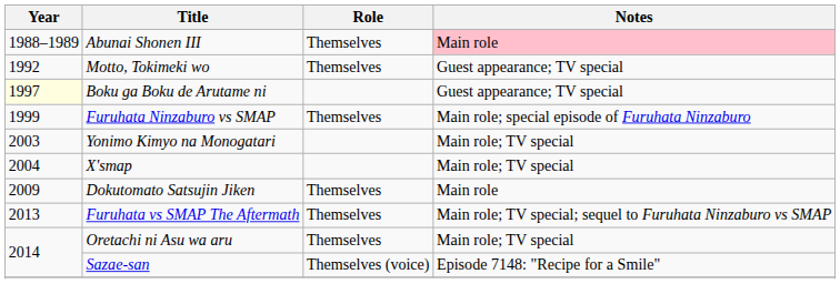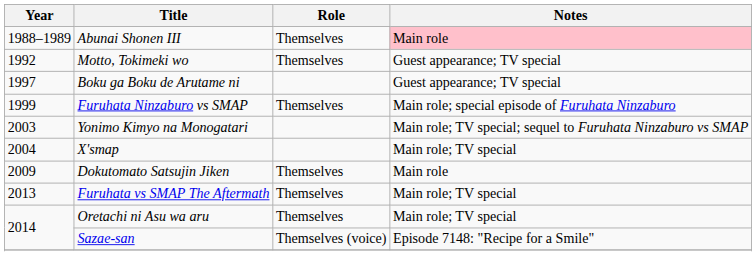Boku ga Boku de Arutame ni | Year: lightyellow background -> no background
Yonimo Kimyo na Monogatari | Notes: Main role; TV special -> Main role; TV special; sequel to Furuhata Ninzaburo vs SMAP
Furuhata vs SMAP The Aftermath | Notes: Main role; TV special; sequel to Furuhata Ninzaburo vs SMAP -> Main role; TV special
